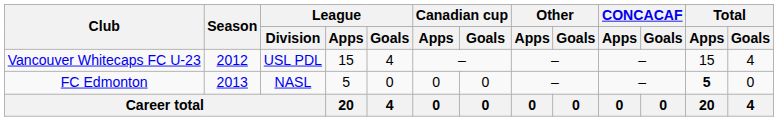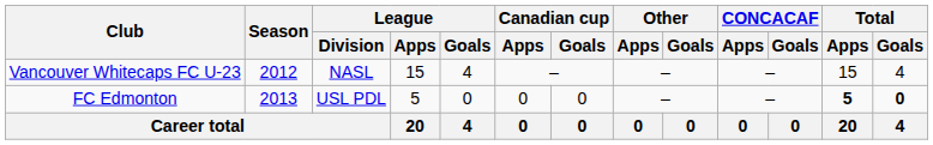Vancouver Whitecaps FC U-23 | League / Division: USL PDL -> NASL
FC Edmonton | League / Division: NASL -> USL PDL
FC Edmonton | Total / Goals: normal -> bold
